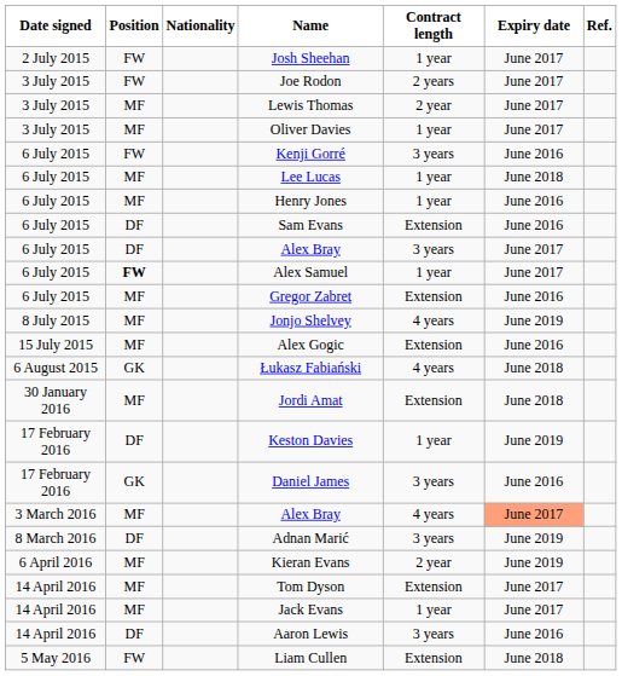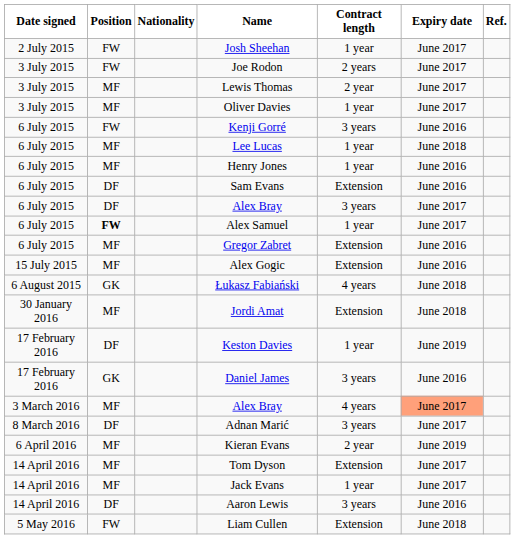- row: 8 July 2015 | MF | Jonjo Shelvey | 4 years | June 2019
Adnan Marić | Expiry date: June 2019 -> June 2017
